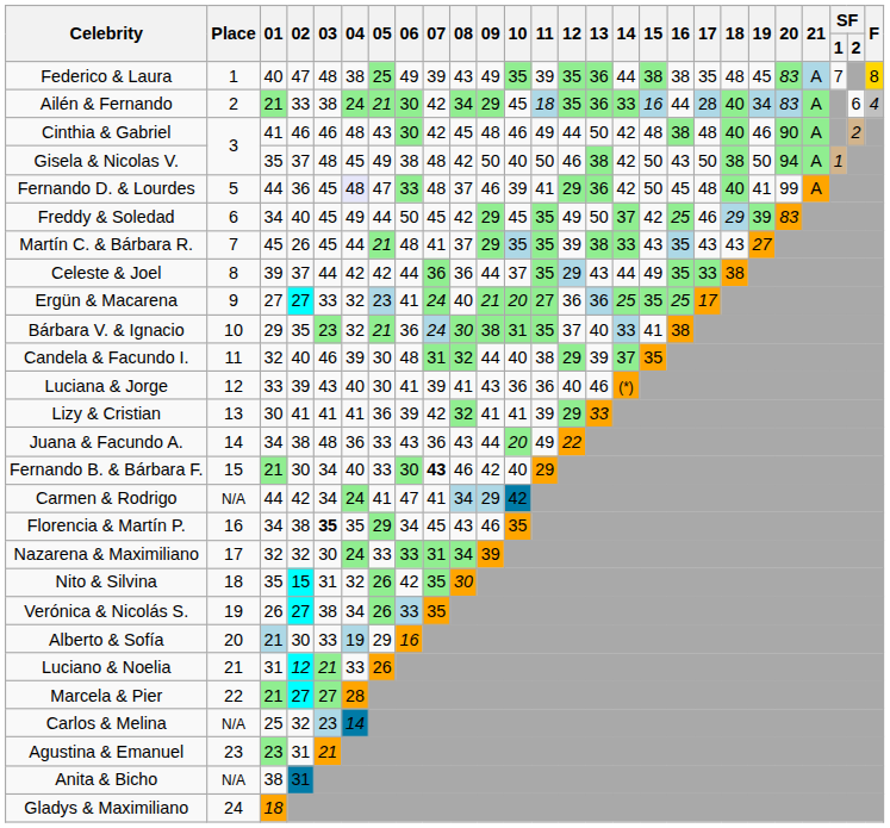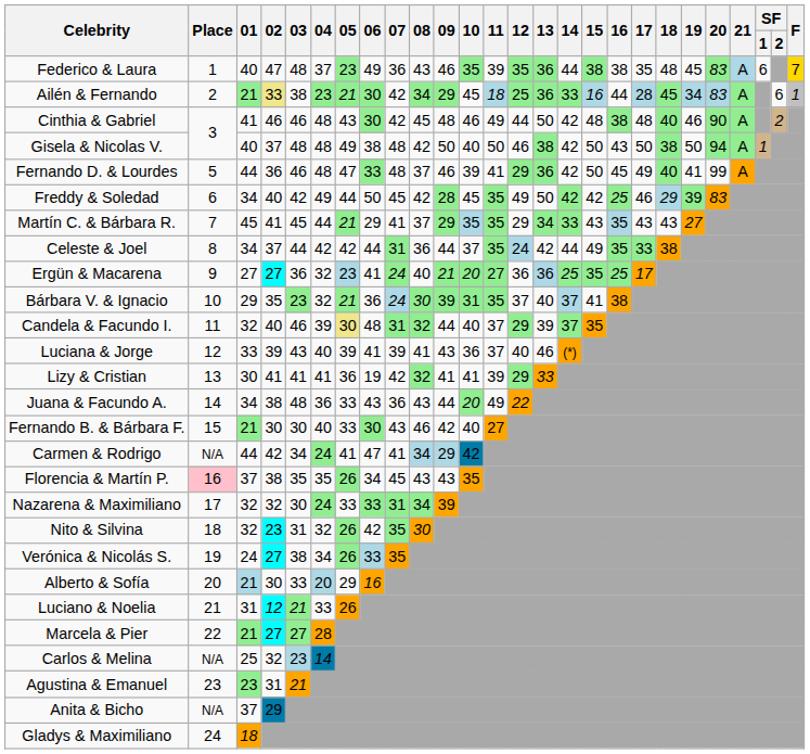Federico & Laura | 04: 38 -> 37
Federico & Laura | 05: 25 -> 23
Federico & Laura | 07: 39 -> 36
Federico & Laura | 09: 49 -> 46
Federico & Laura | SF / 1: 7 -> 6
Federico & Laura | F: 8 -> 7
Ailén & Fernando | 02: no background -> khaki background
Ailén & Fernando | 04: 24 -> 23
Ailén & Fernando | 12: 35 -> 25
Ailén & Fernando | 18: 40 -> 45
Ailén & Fernando | F: 4 -> 1
Gisela & Nicolas V. | 01: 35 -> 40
Gisela & Nicolas V. | 04: 45 -> 48
Fernando D. & Lourdes | 03: 45 -> 46
Fernando D. & Lourdes | 04: lavender background -> no background
Fernando D. & Lourdes | 17: 48 -> 49
Freddy & Soledad | 03: 45 -> 42
Freddy & Soledad | 09: 29 -> 28
Freddy & Soledad | 14: 37 -> 42
Martín C. & Bárbara R. | 02: 26 -> 41
Martín C. & Bárbara R. | 06: 48 -> 29
Martín C. & Bárbara R. | 12: 39 -> 29
Martín C. & Bárbara R. | 13: 38 -> 34
Celeste & Joel | 01: 39 -> 34
Celeste & Joel | 07: 36 -> 31
Celeste & Joel | 12: 29 -> 24
Celeste & Joel | 13: 43 -> 42
Ergün & Macarena | 03: 33 -> 36
Bárbara V. & Ignacio | 09: 38 -> 39
Bárbara V. & Ignacio | 14: 33 -> 37
Candela & Facundo I. | 05: no background -> khaki background
Candela & Facundo I. | 11: 38 -> 37
Luciana & Jorge | 05: 30 -> 39
Luciana & Jorge | 11: 36 -> 37
Lizy & Cristian | 06: 39 -> 19
Fernando B. & Bárbara F. | 03: 34 -> 30
Fernando B. & Bárbara F. | 07: bold -> normal
Fernando B. & Bárbara F. | 11: 29 -> 27
Florencia & Martín P. | Place: no background -> pink background
Florencia & Martín P. | 01: 34 -> 37
Florencia & Martín P. | 03: bold -> normal
Florencia & Martín P. | 05: 29 -> 26
Florencia & Martín P. | 09: 46 -> 43
Nito & Silvina | 01: 35 -> 32
Nito & Silvina | 02: 15 -> 23
Verónica & Nicolás S. | 01: 26 -> 24
Alberto & Sofía | 04: 19 -> 20
Anita & Bicho | 01: 38 -> 37
Anita & Bicho | 02: 31 -> 29
